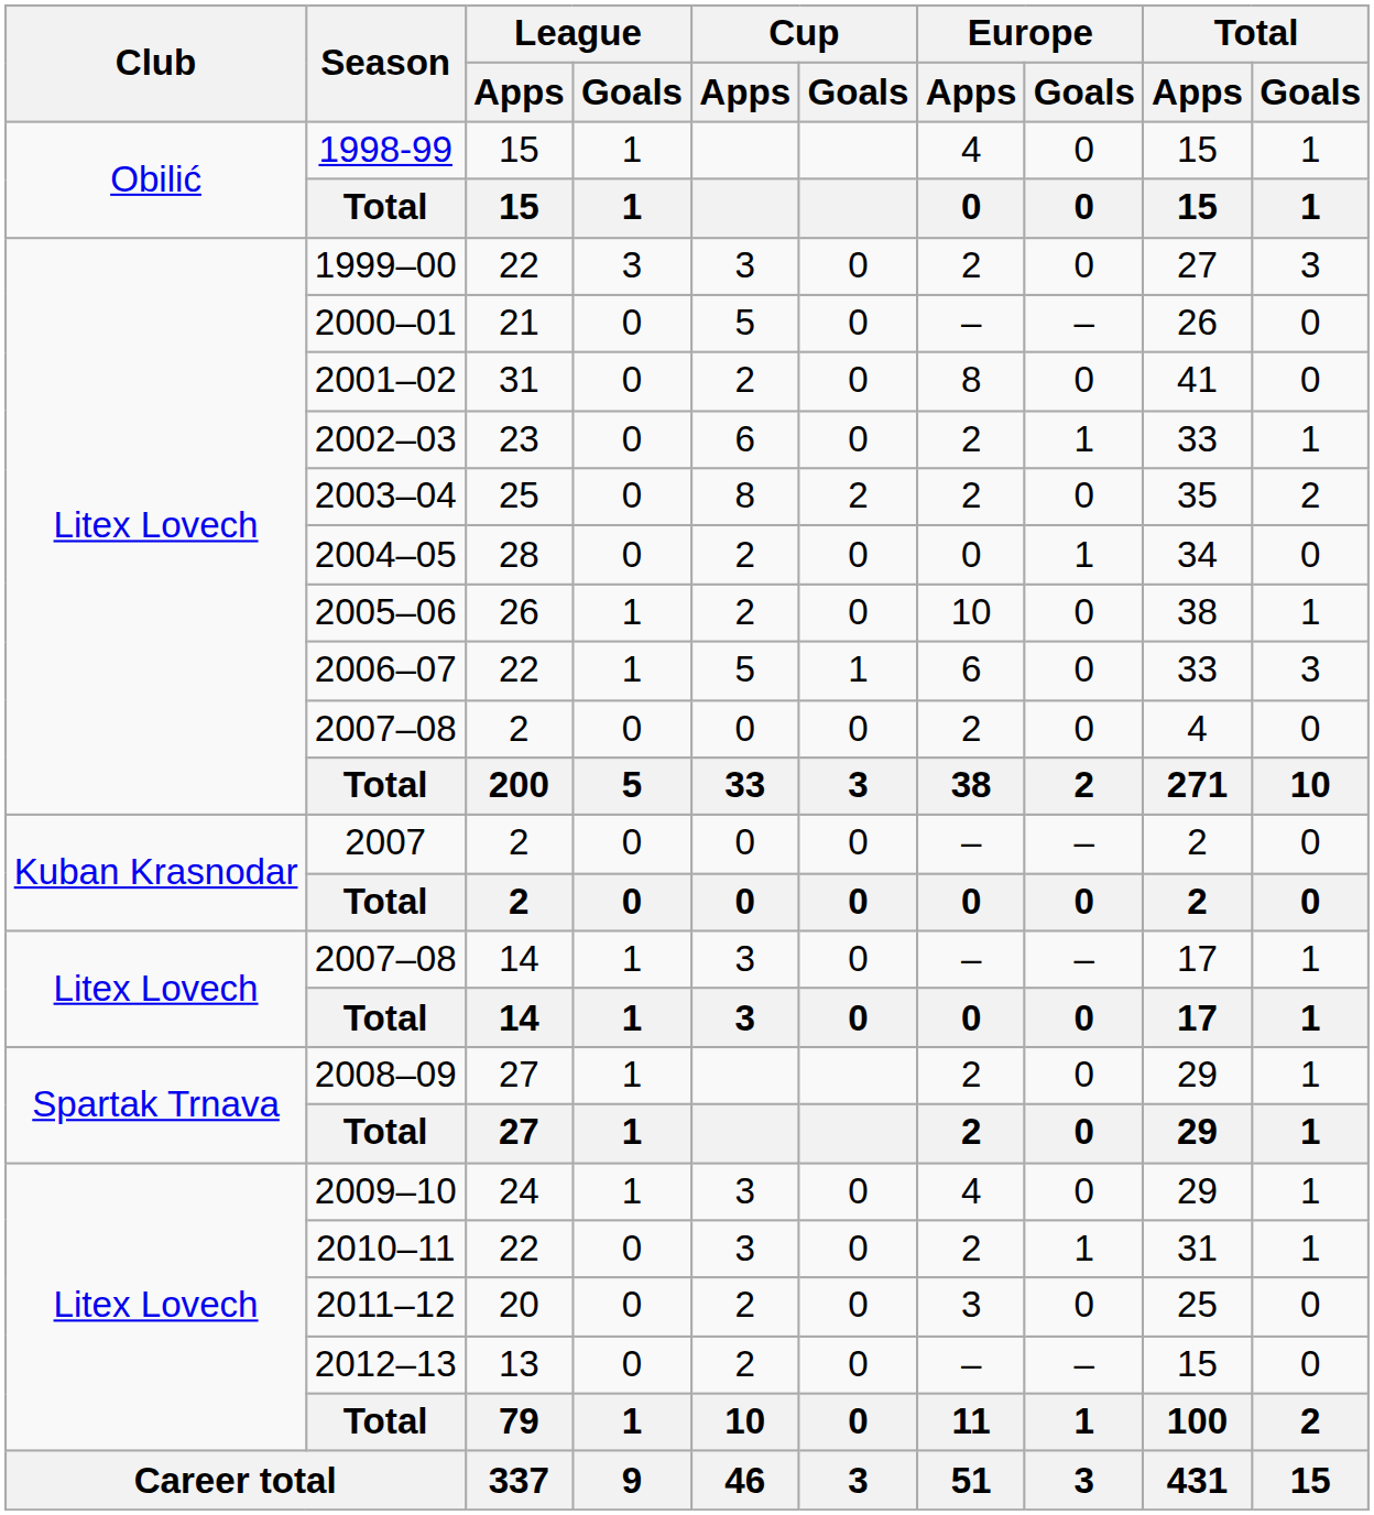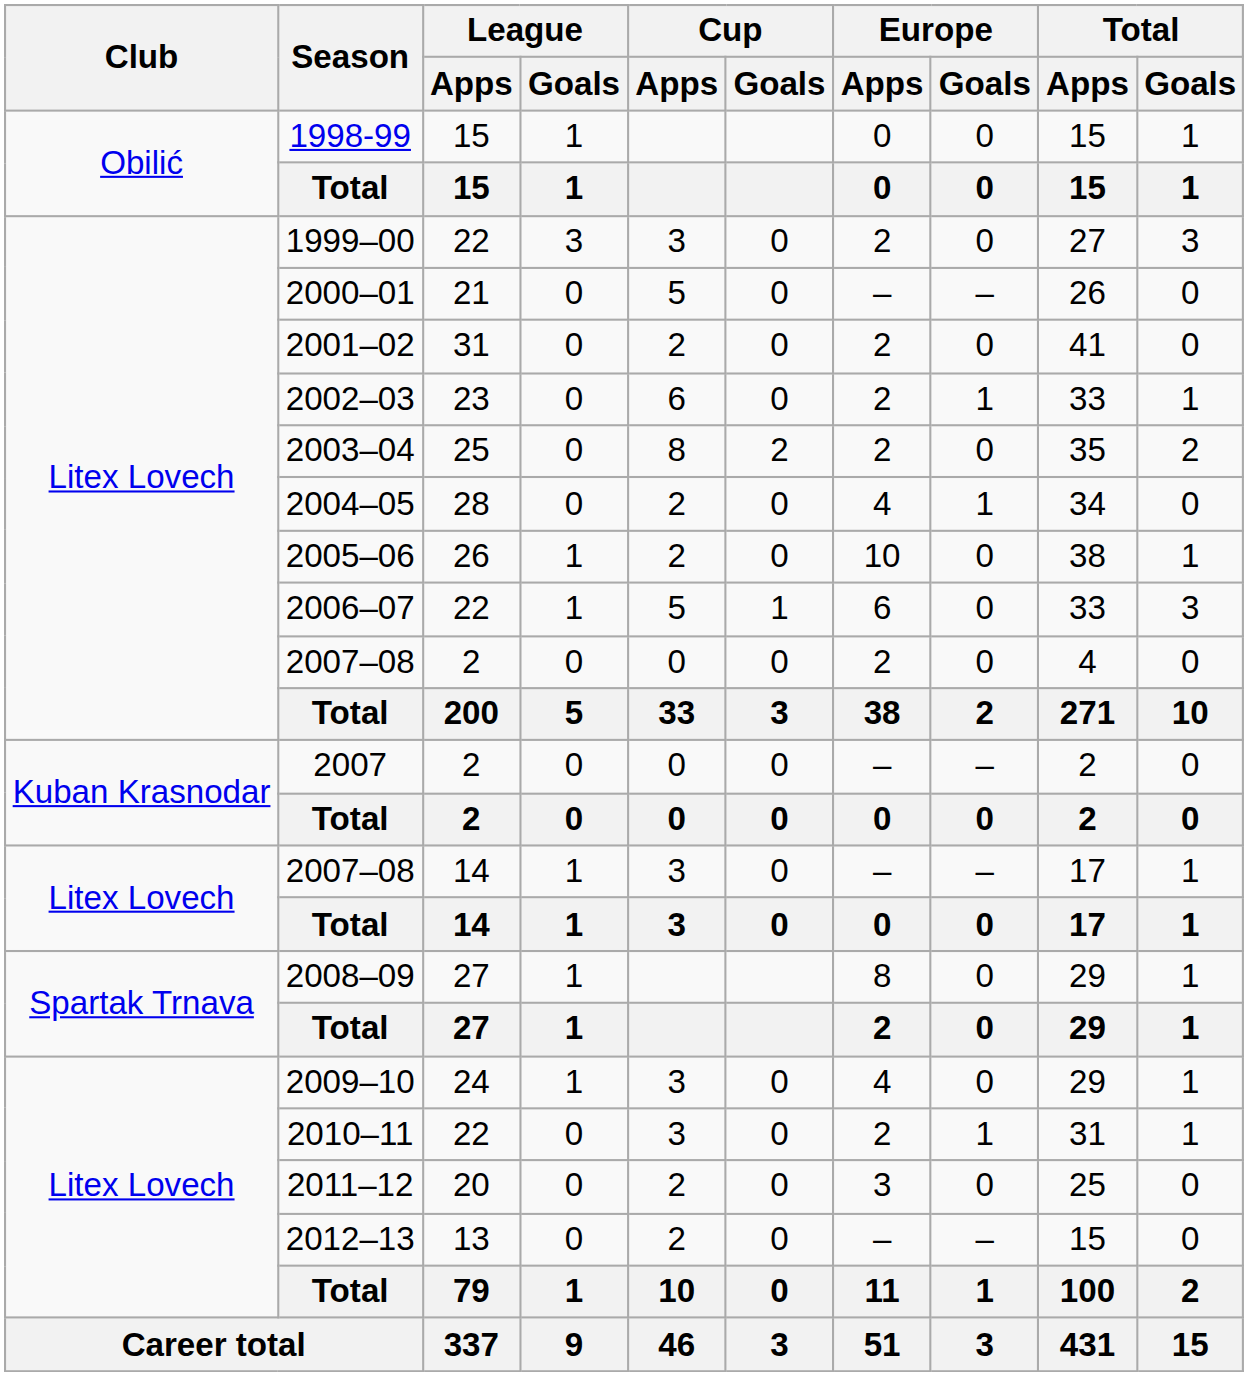1998-99 | Europe / Apps: 4 -> 0
2001–02 | Europe / Apps: 8 -> 2
2004–05 | Europe / Apps: 0 -> 4
2008–09 | Europe / Apps: 2 -> 8
